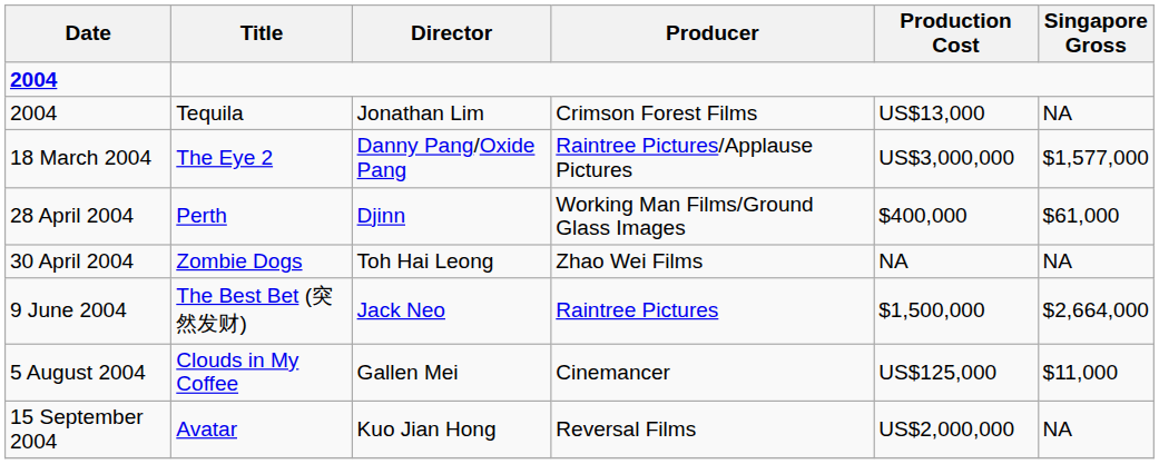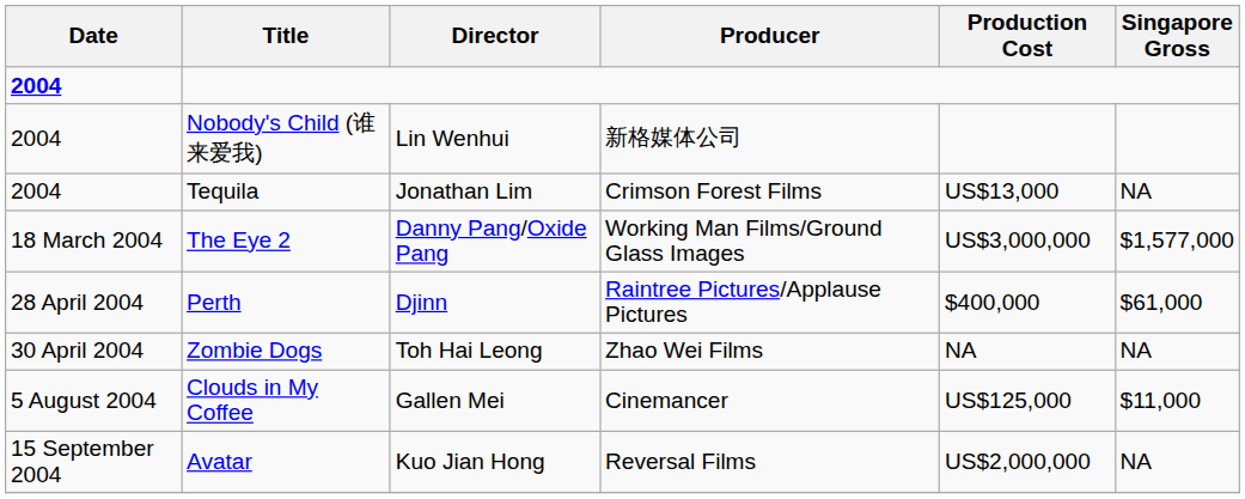+ row: 2004 | Nobody's Child (谁来爱我) | Lin Wenhui | 新格媒体公司
The Eye 2 | Producer: Raintree Pictures/Applause Pictures -> Working Man Films/Ground Glass Images
Perth | Producer: Working Man Films/Ground Glass Images -> Raintree Pictures/Applause Pictures
- row: 9 June 2004 | The Best Bet (突然发财) | Jack Neo | Raintree Pictures | $1,500,000 | $2,664,000
